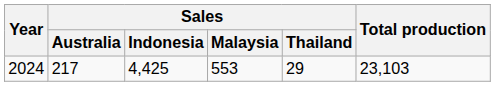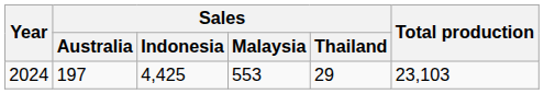2024 | Sales / Australia: 217 -> 197
